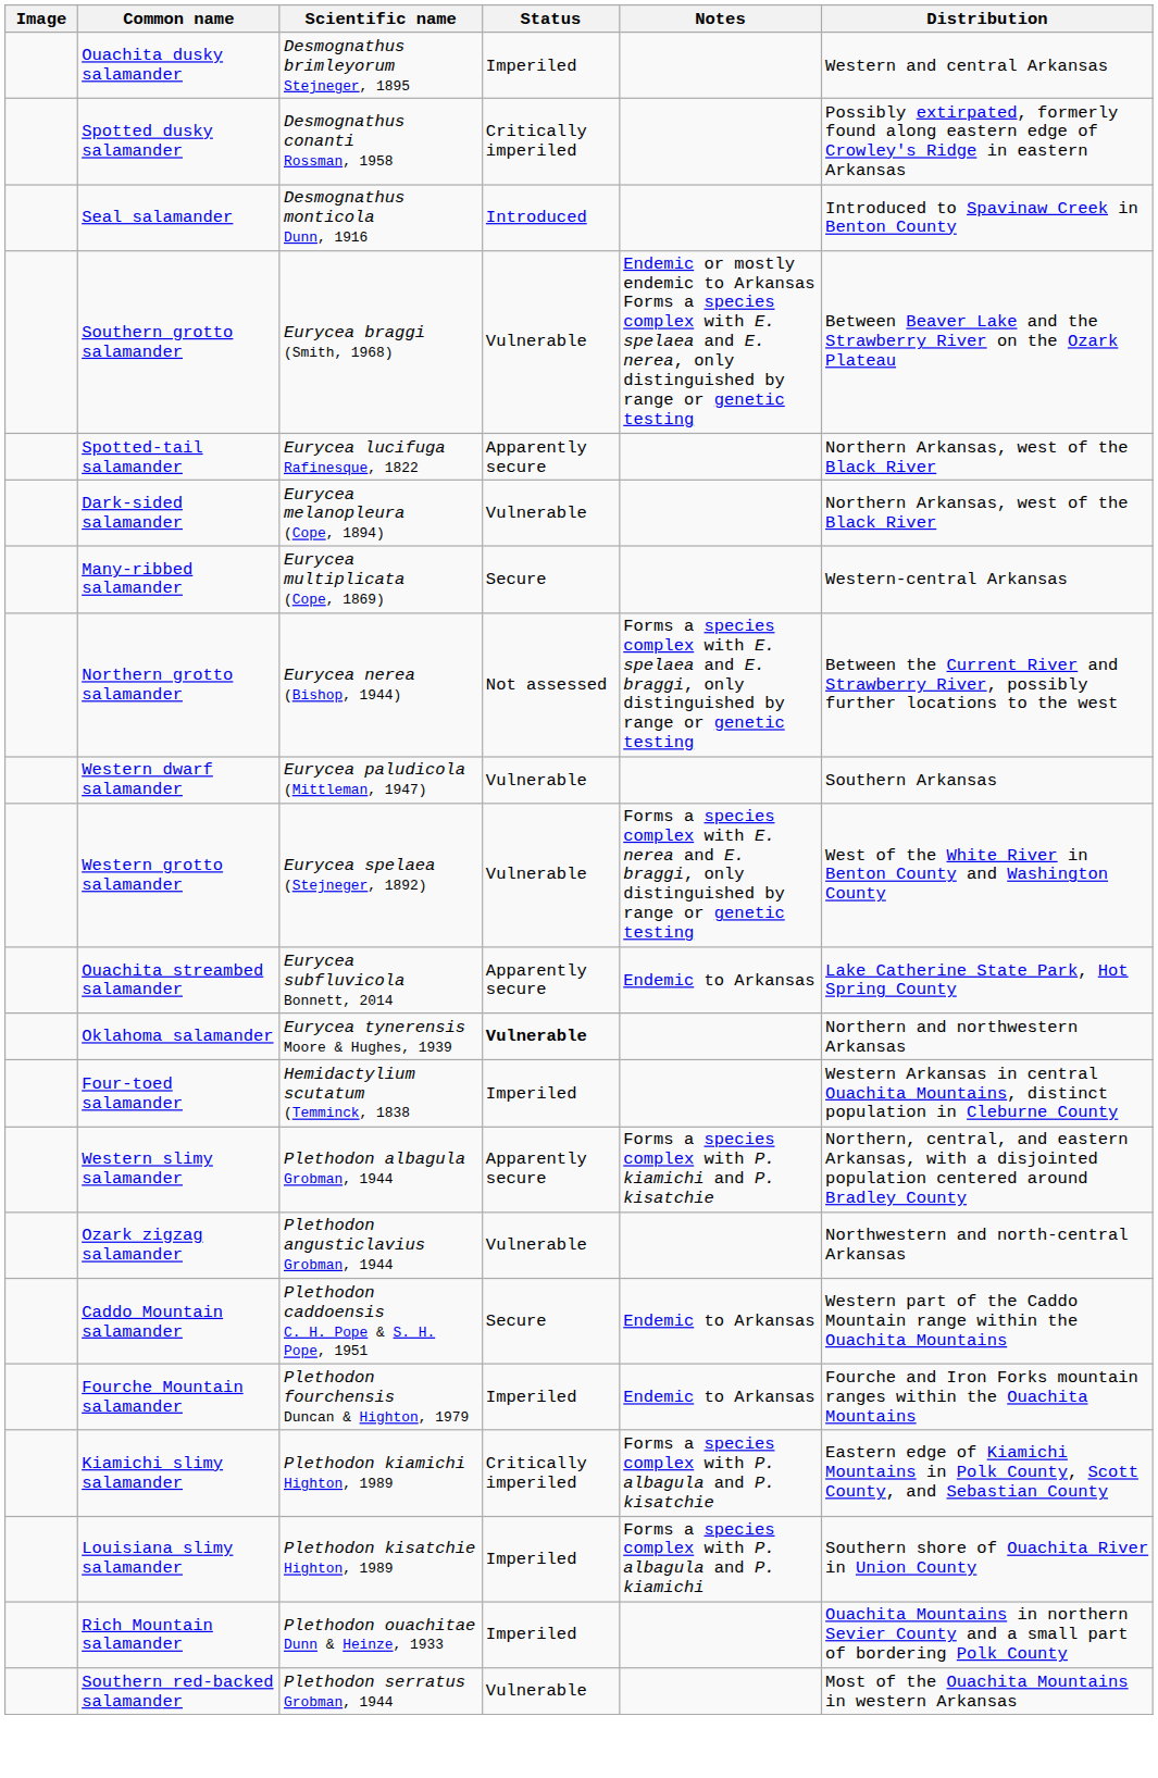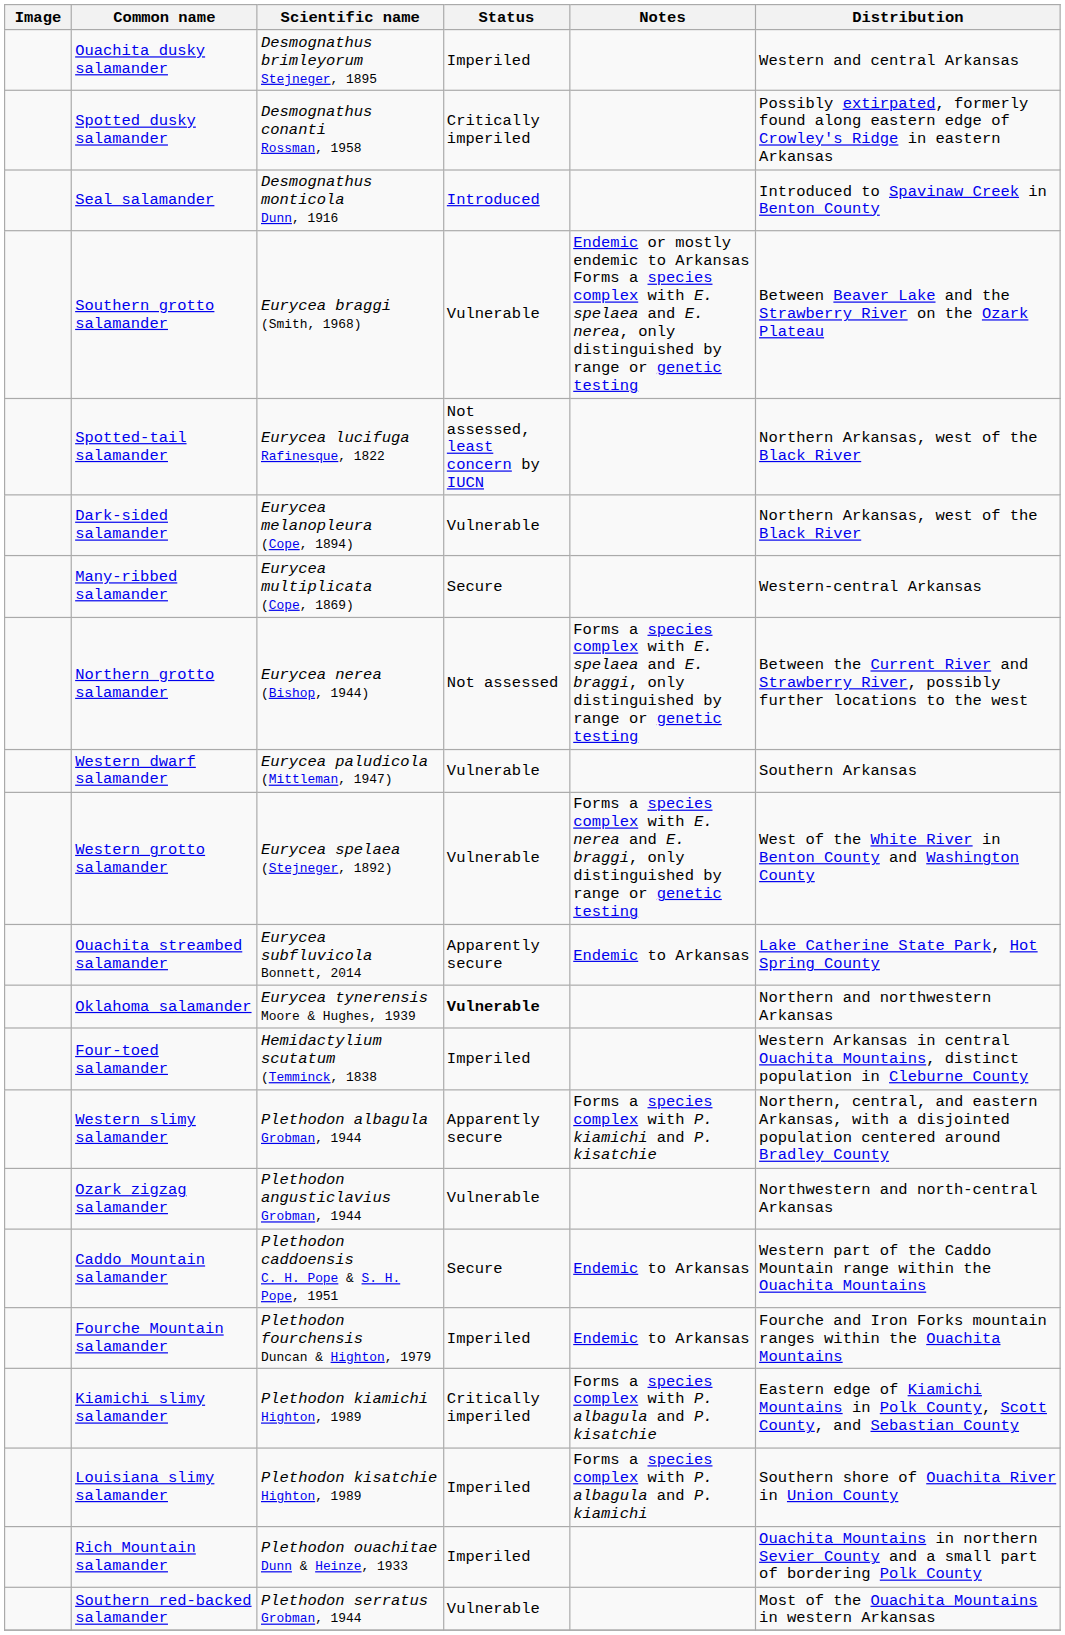Spotted-tail salamander | Status: Apparently secure -> Not assessed, least concern by IUCN
